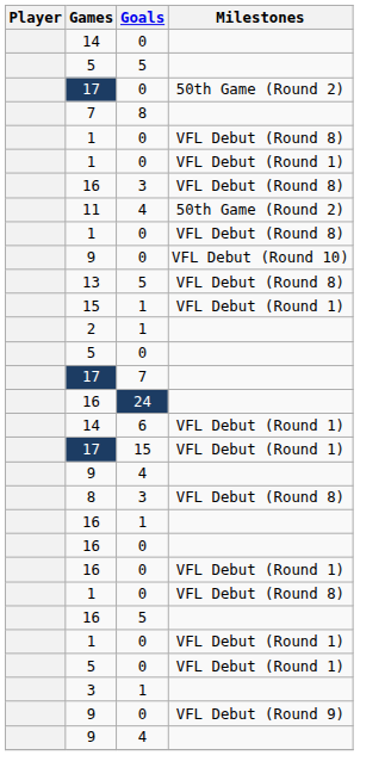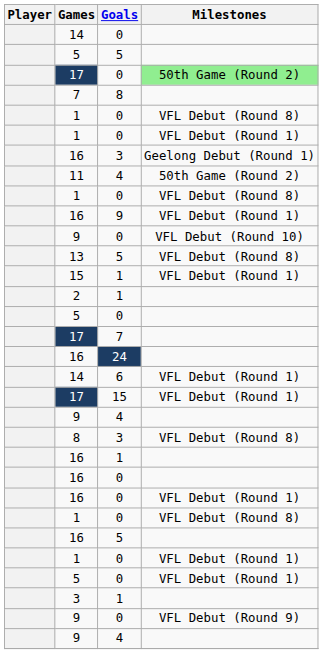17 / 0 | Milestones: no background -> lightgreen background
16 / 3 | Milestones: VFL Debut (Round 8) -> Geelong Debut (Round 1)
+ row: 16 | 9 | VFL Debut (Round 1)
